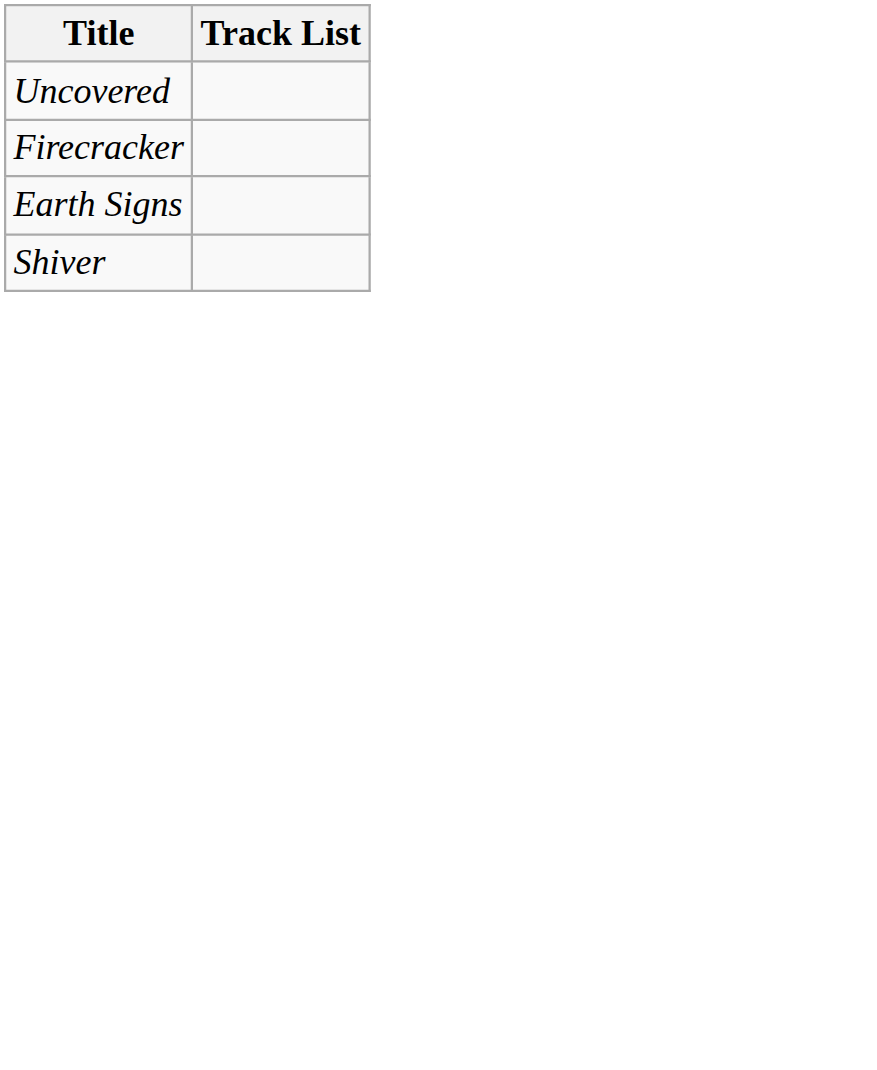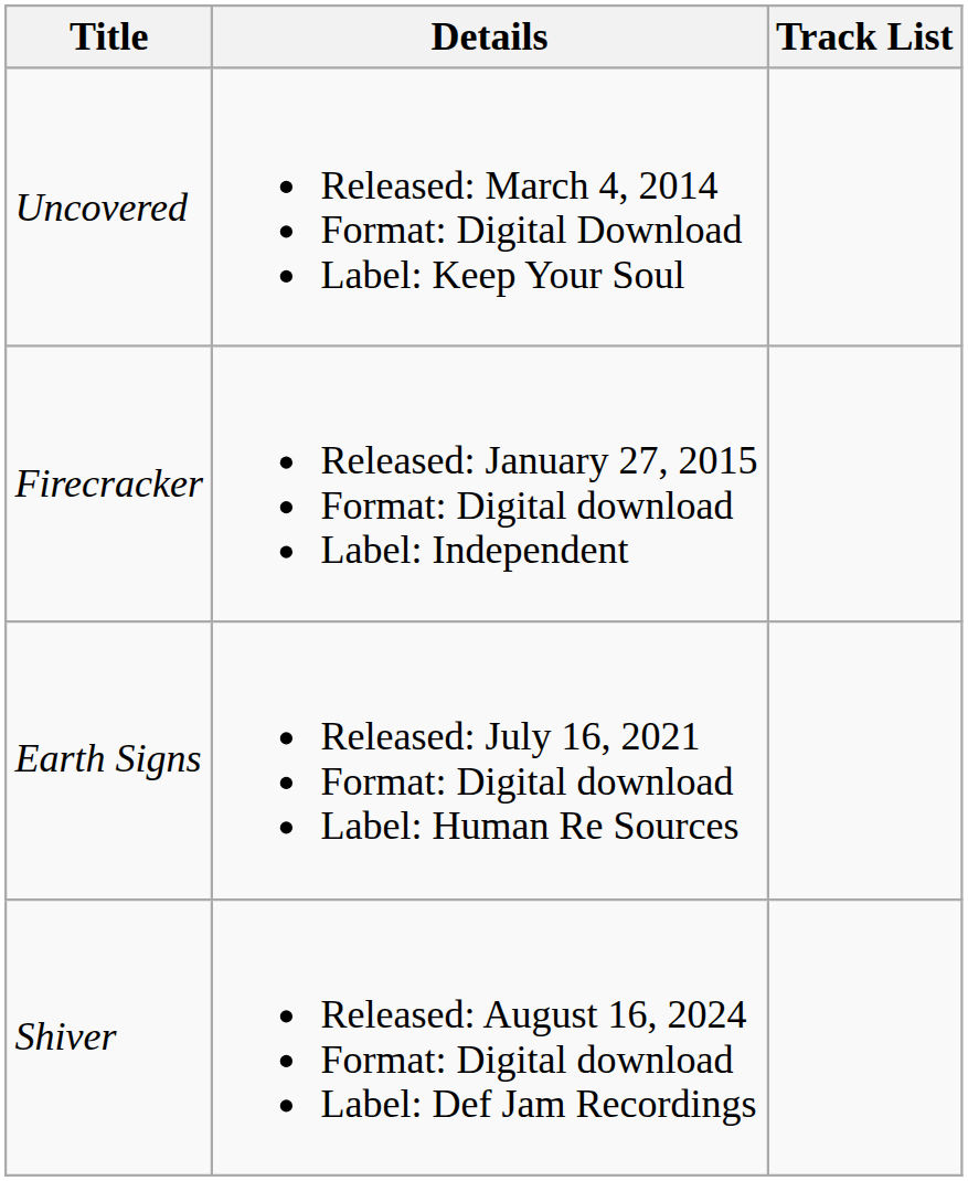+ column: Details | Released: March 4, 2014 Format: Digital Download Label: Keep Your Soul | Released: January 27, 2015 Format: Digital download Label: Independent | Released: July 16, 2021 Format: Digital download Label: Human Re Sources | Released: August 16, 2024 Format: Digital download Label: Def Jam Recordings
